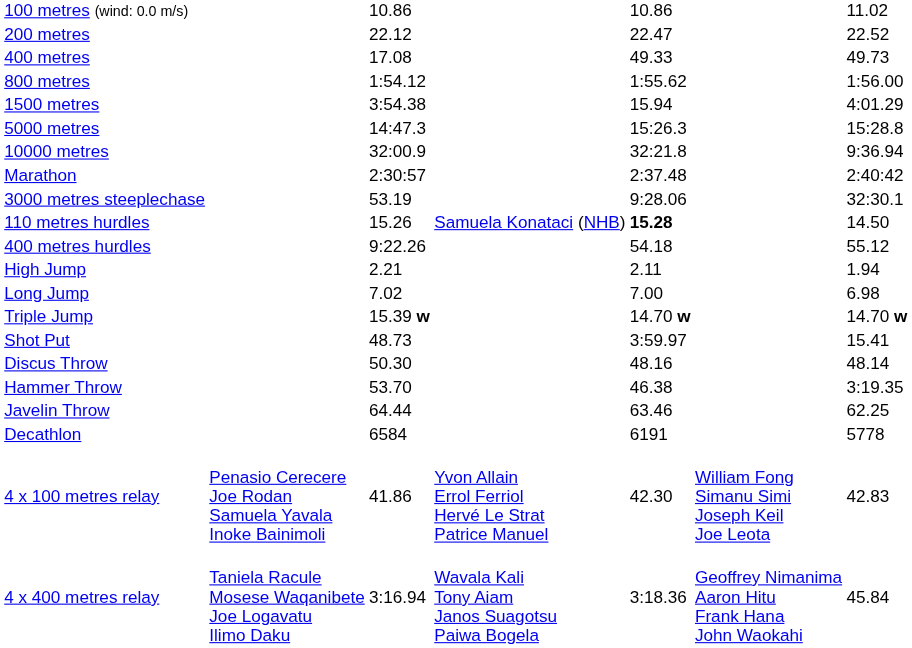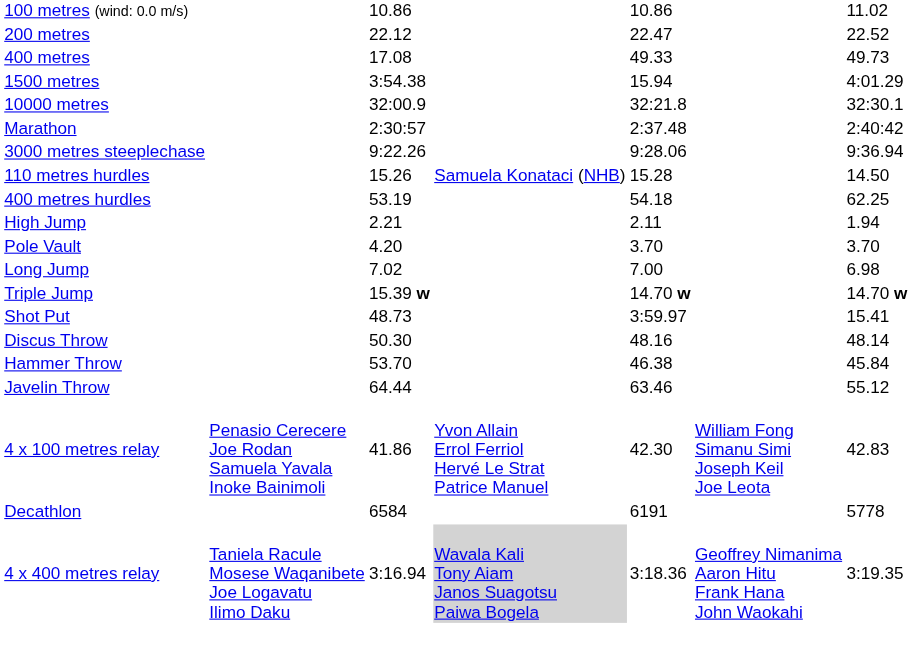- row: 800 metres | 1:54.12 | 1:55.62 | 1:56.00
- row: 5000 metres | 14:47.3 | 15:26.3 | 15:28.8
10000 metres | column 7: 9:36.94 -> 32:30.1
3000 metres steeplechase | column 3: 53.19 -> 9:22.26
3000 metres steeplechase | column 7: 32:30.1 -> 9:36.94
110 metres hurdles | column 5: bold -> normal
400 metres hurdles | column 3: 9:22.26 -> 53.19
400 metres hurdles | column 7: 55.12 -> 62.25
+ row: Pole Vault | 4.20 | 3.70 | 3.70
Hammer Throw | column 7: 3:19.35 -> 45.84
Javelin Throw | column 7: 62.25 -> 55.12
rows swapped: Decathlon <-> 4 x 100 metres relay
4 x 400 metres relay | column 4: no background -> lightgrey background
4 x 400 metres relay | column 7: 45.84 -> 3:19.35
